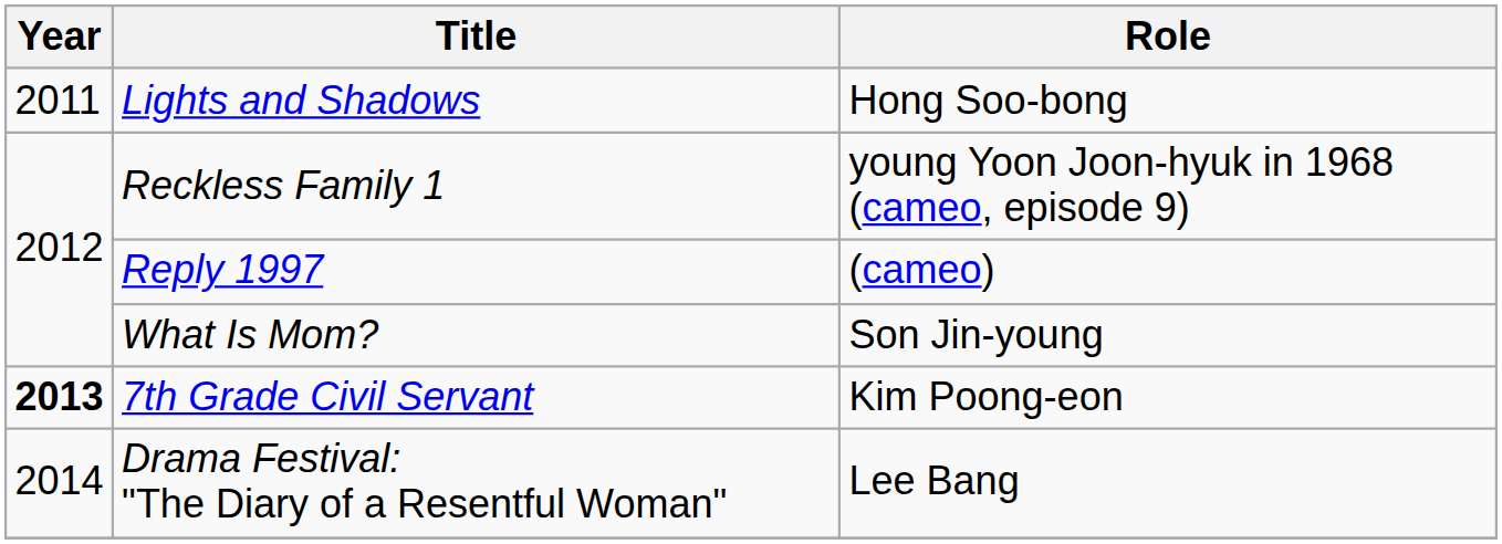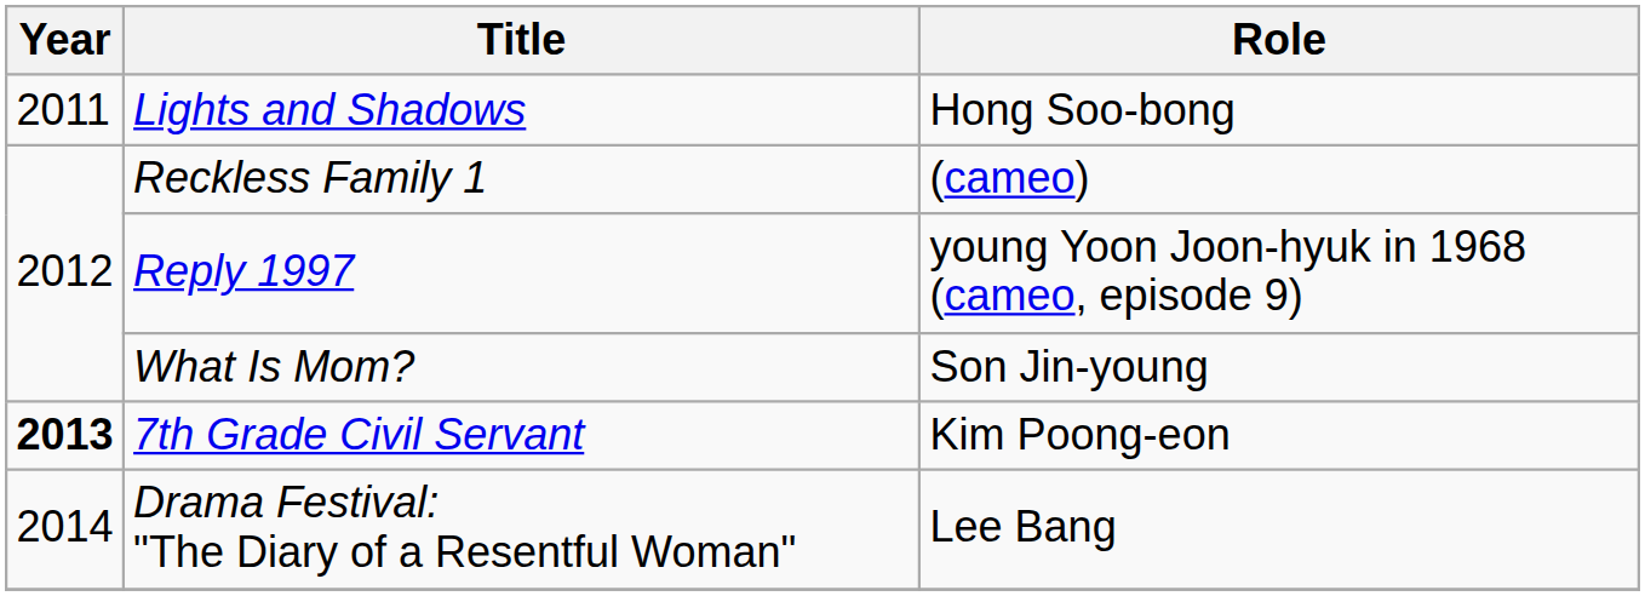Reckless Family 1 | Role: young Yoon Joon-hyuk in 1968 (cameo, episode 9) -> (cameo)
Reply 1997 | Role: (cameo) -> young Yoon Joon-hyuk in 1968 (cameo, episode 9)
